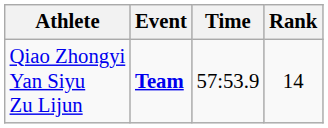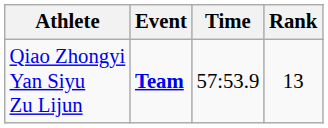Qiao Zhongyi Yan Siyu Zu Lijun | Rank: 14 -> 13
